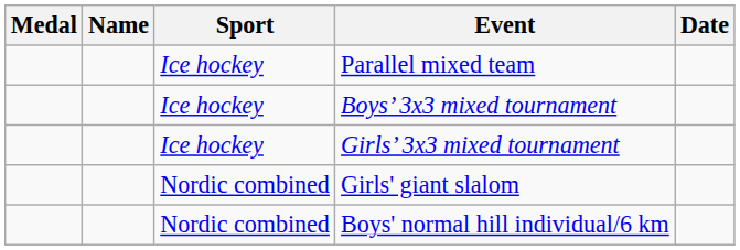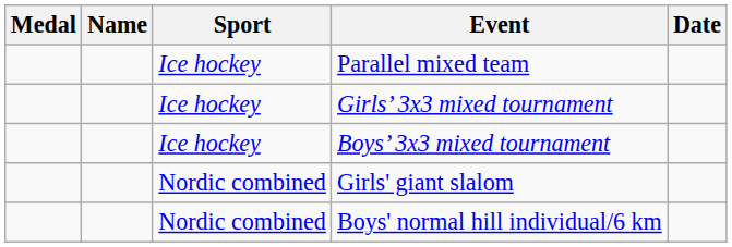rows swapped: Girls’ 3x3 mixed tournament <-> Boys’ 3x3 mixed tournament
